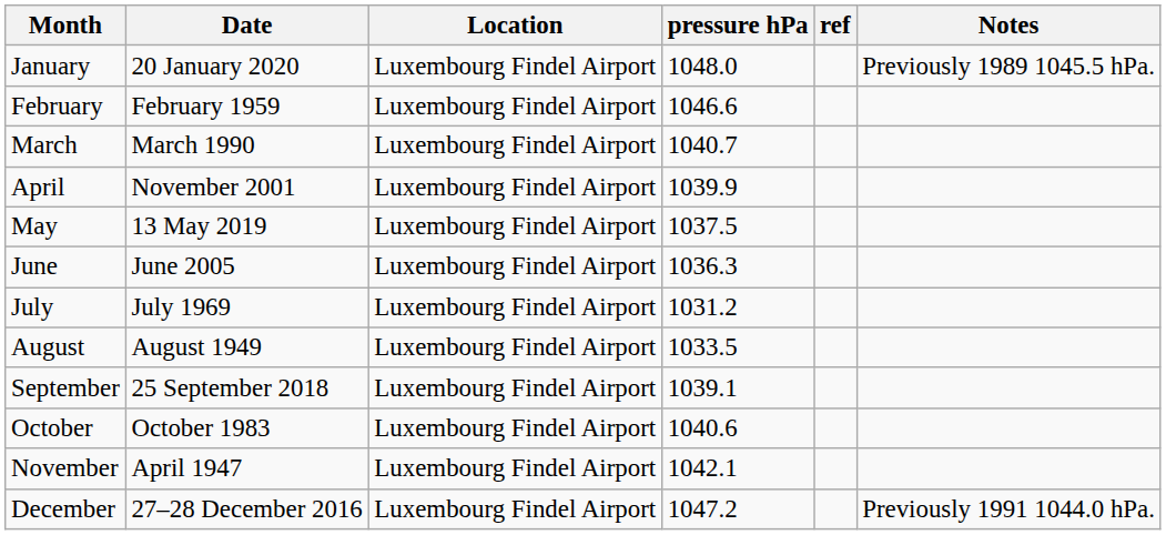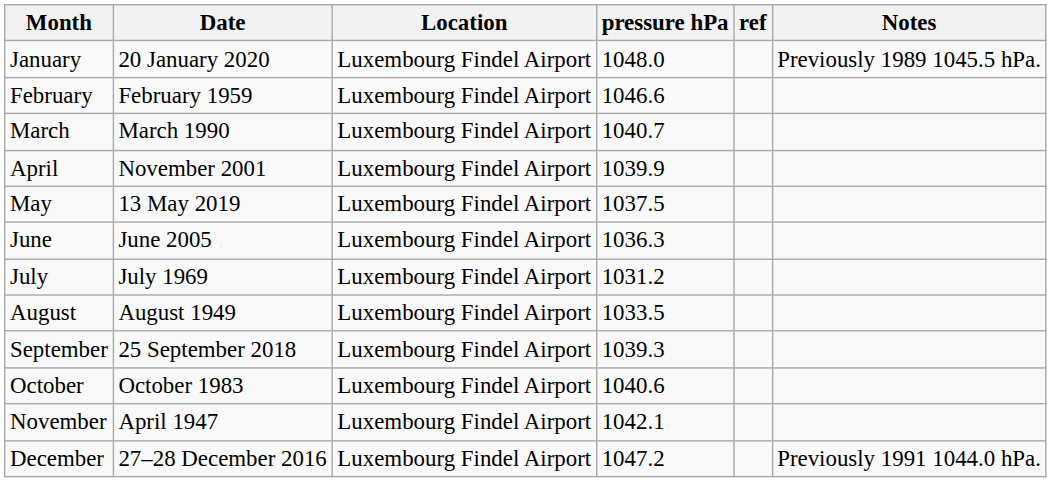September | pressure hPa: 1039.1 -> 1039.3
